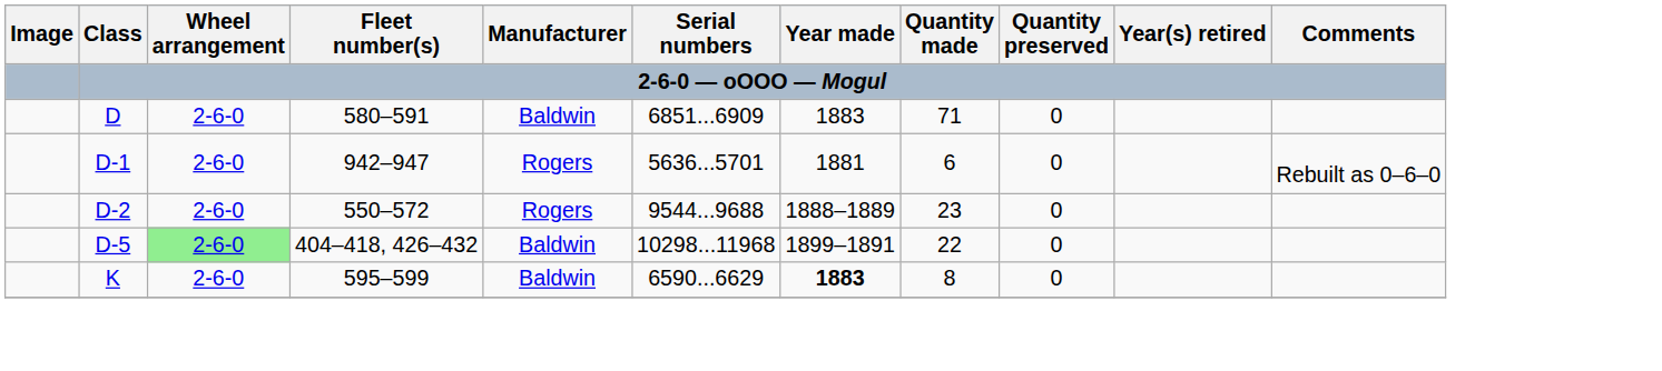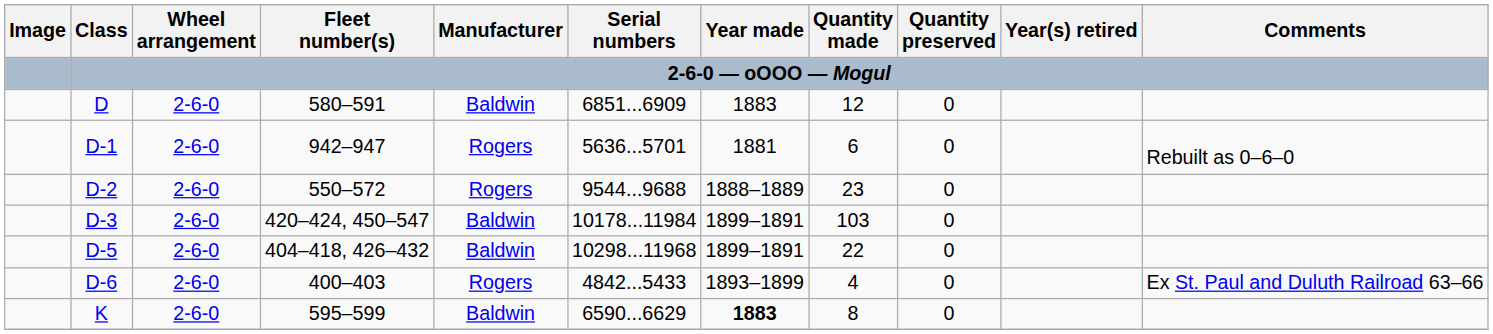D | Quantity made: 71 -> 12
+ row: D-3 | 2-6-0 | 420–424, 450–547 | Baldwin | 10178...11984 | 1899–1891 | 103 | 0
D-5 | Wheel arrangement: lightgreen background -> no background
+ row: D-6 | 2-6-0 | 400–403 | Rogers | 4842...5433 | 1893–1899 | 4 | 0 | Ex St. Paul and Duluth Railroad 63–66
